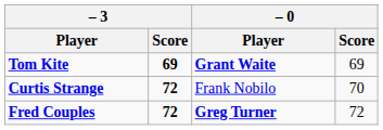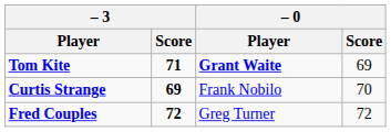Tom Kite | – 3 / Score: 69 -> 71
Curtis Strange | – 3 / Score: 72 -> 69
Fred Couples | – 0 / Player: bold -> normal
